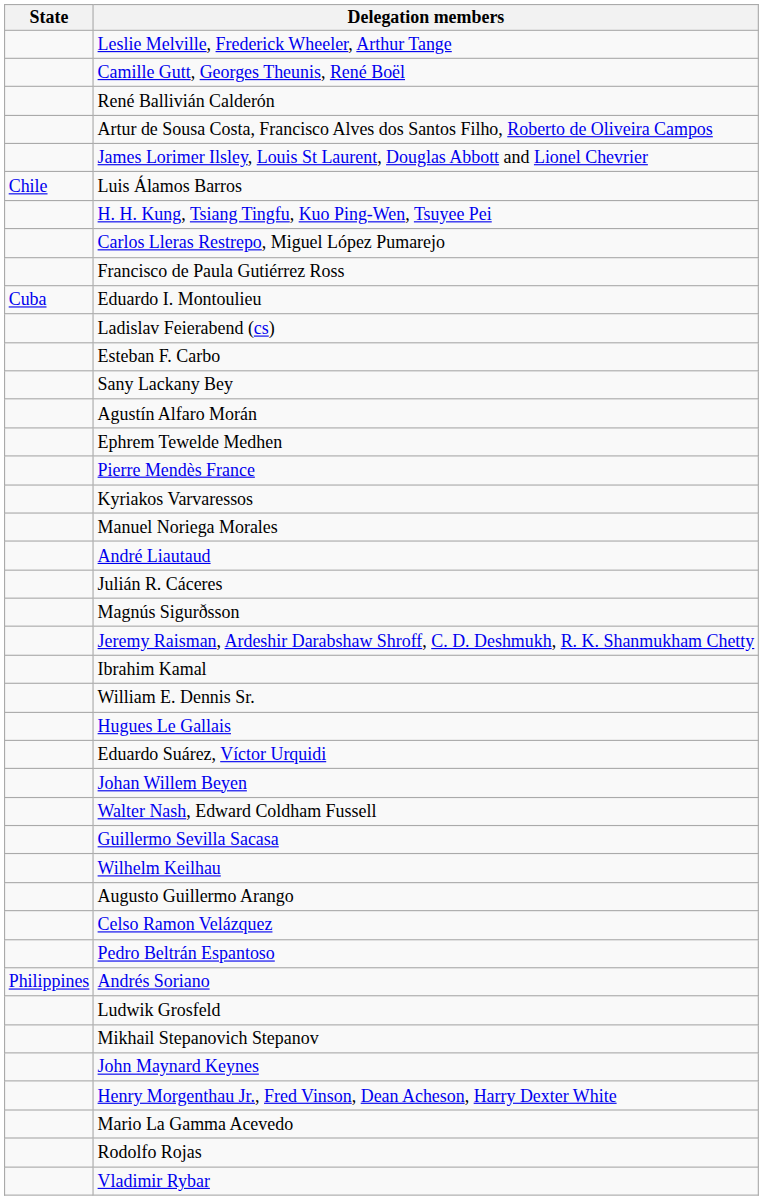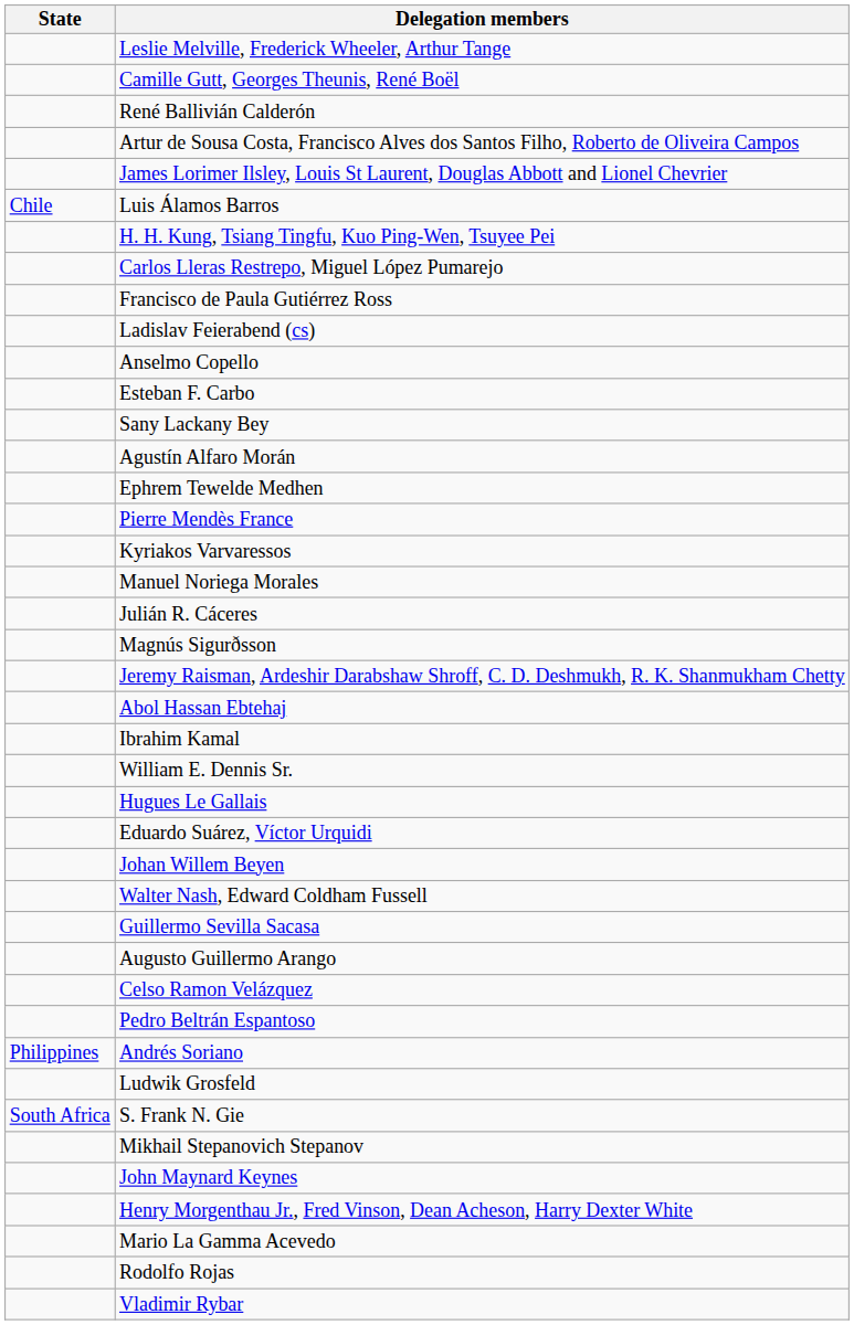- row: Cuba | Eduardo I. Montoulieu
+ row: Anselmo Copello
- row: André Liautaud
+ row: Abol Hassan Ebtehaj
- row: Wilhelm Keilhau
+ row: South Africa | S. Frank N. Gie
